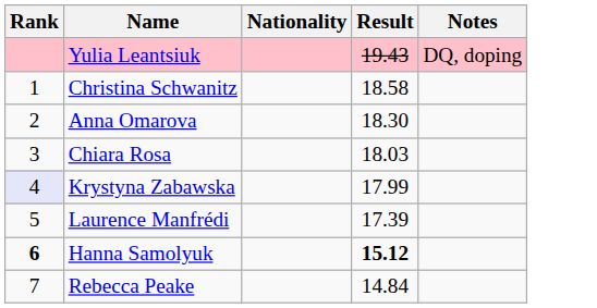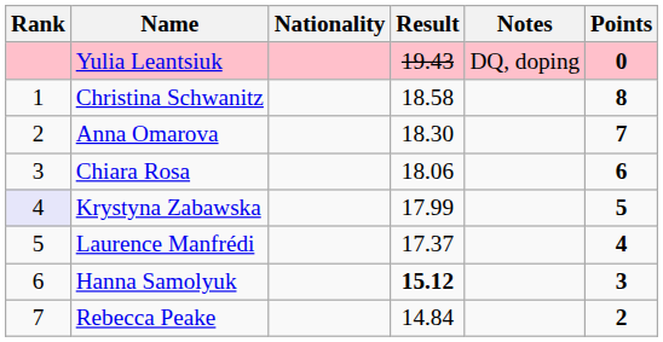+ column: Points | 0 | 8 | 7 | 6 | 5 | 4 | 3 | 2
Chiara Rosa | Result: 18.03 -> 18.06
Laurence Manfrédi | Result: 17.39 -> 17.37
Hanna Samolyuk | Rank: bold -> normal
